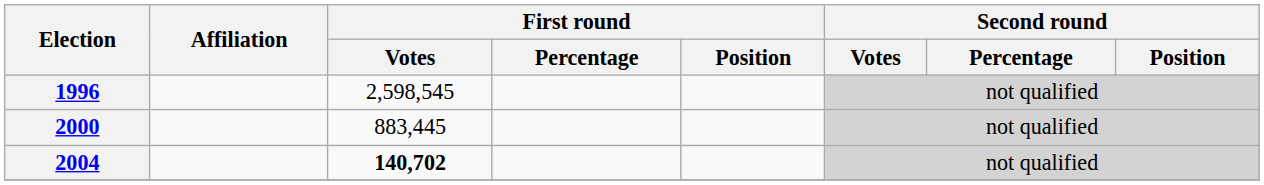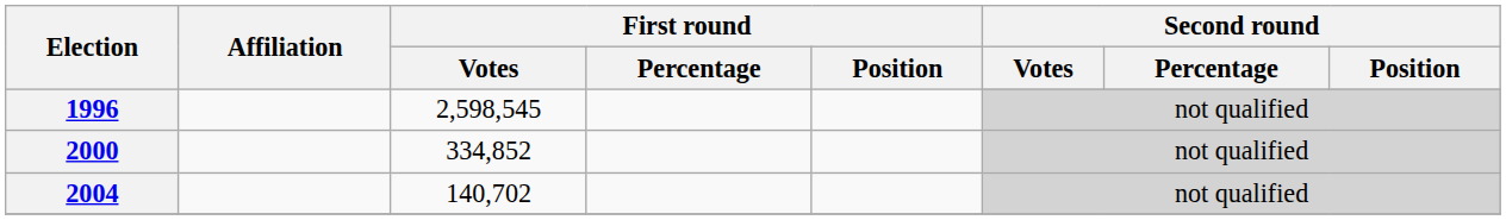2000 | First round / Votes: 883,445 -> 334,852
2004 | First round / Votes: bold -> normal
